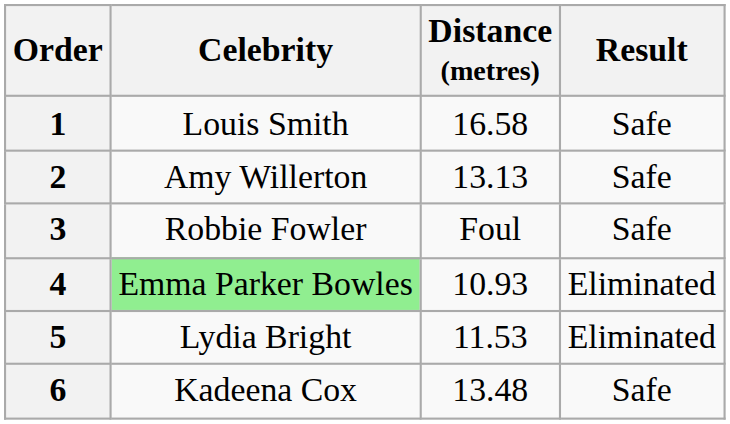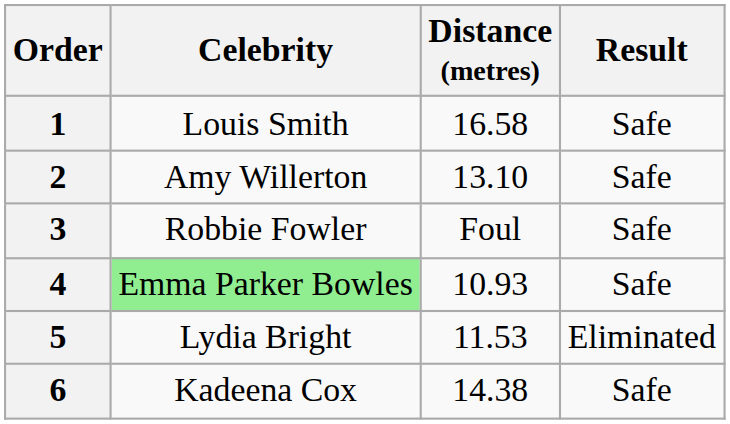2 | Distance (metres): 13.13 -> 13.10
4 | Result: Eliminated -> Safe
6 | Distance (metres): 13.48 -> 14.38
